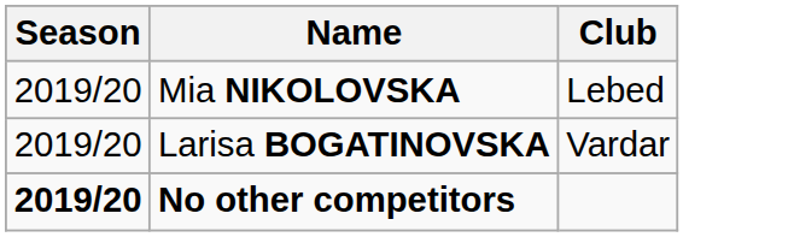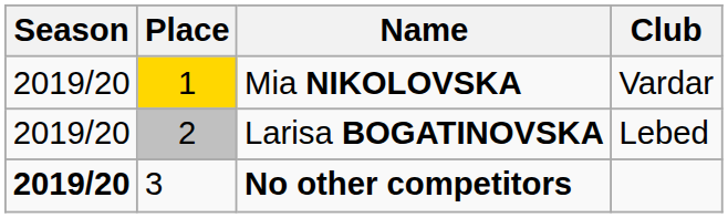+ column: Place | 1 | 2 | 3
Mia NIKOLOVSKA | Club: Lebed -> Vardar
Larisa BOGATINOVSKA | Club: Vardar -> Lebed
